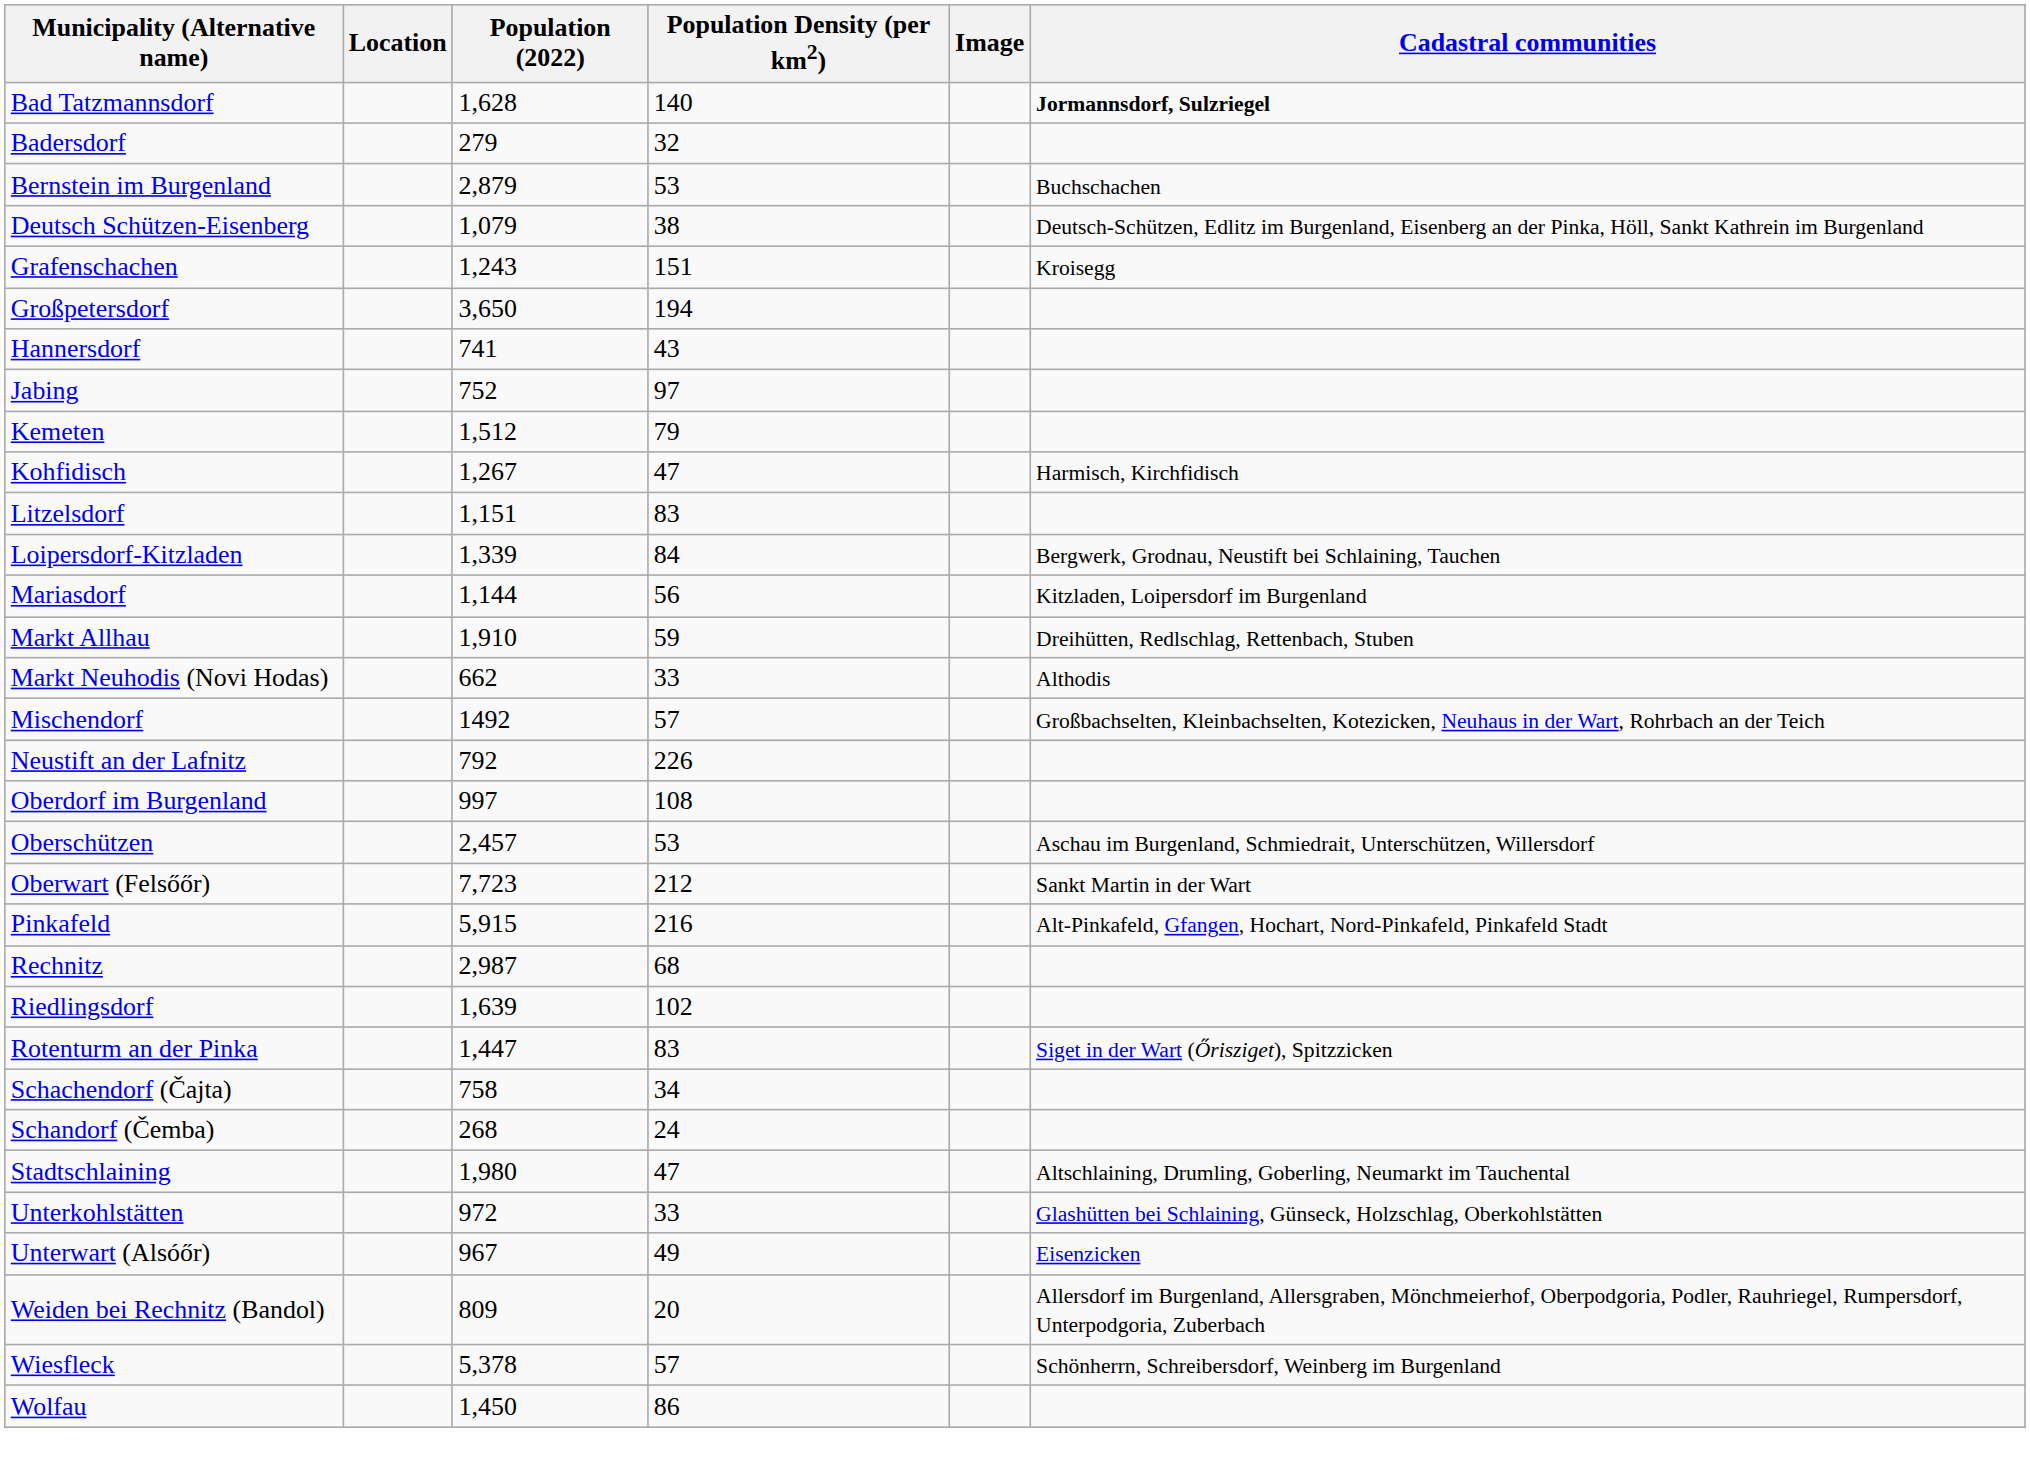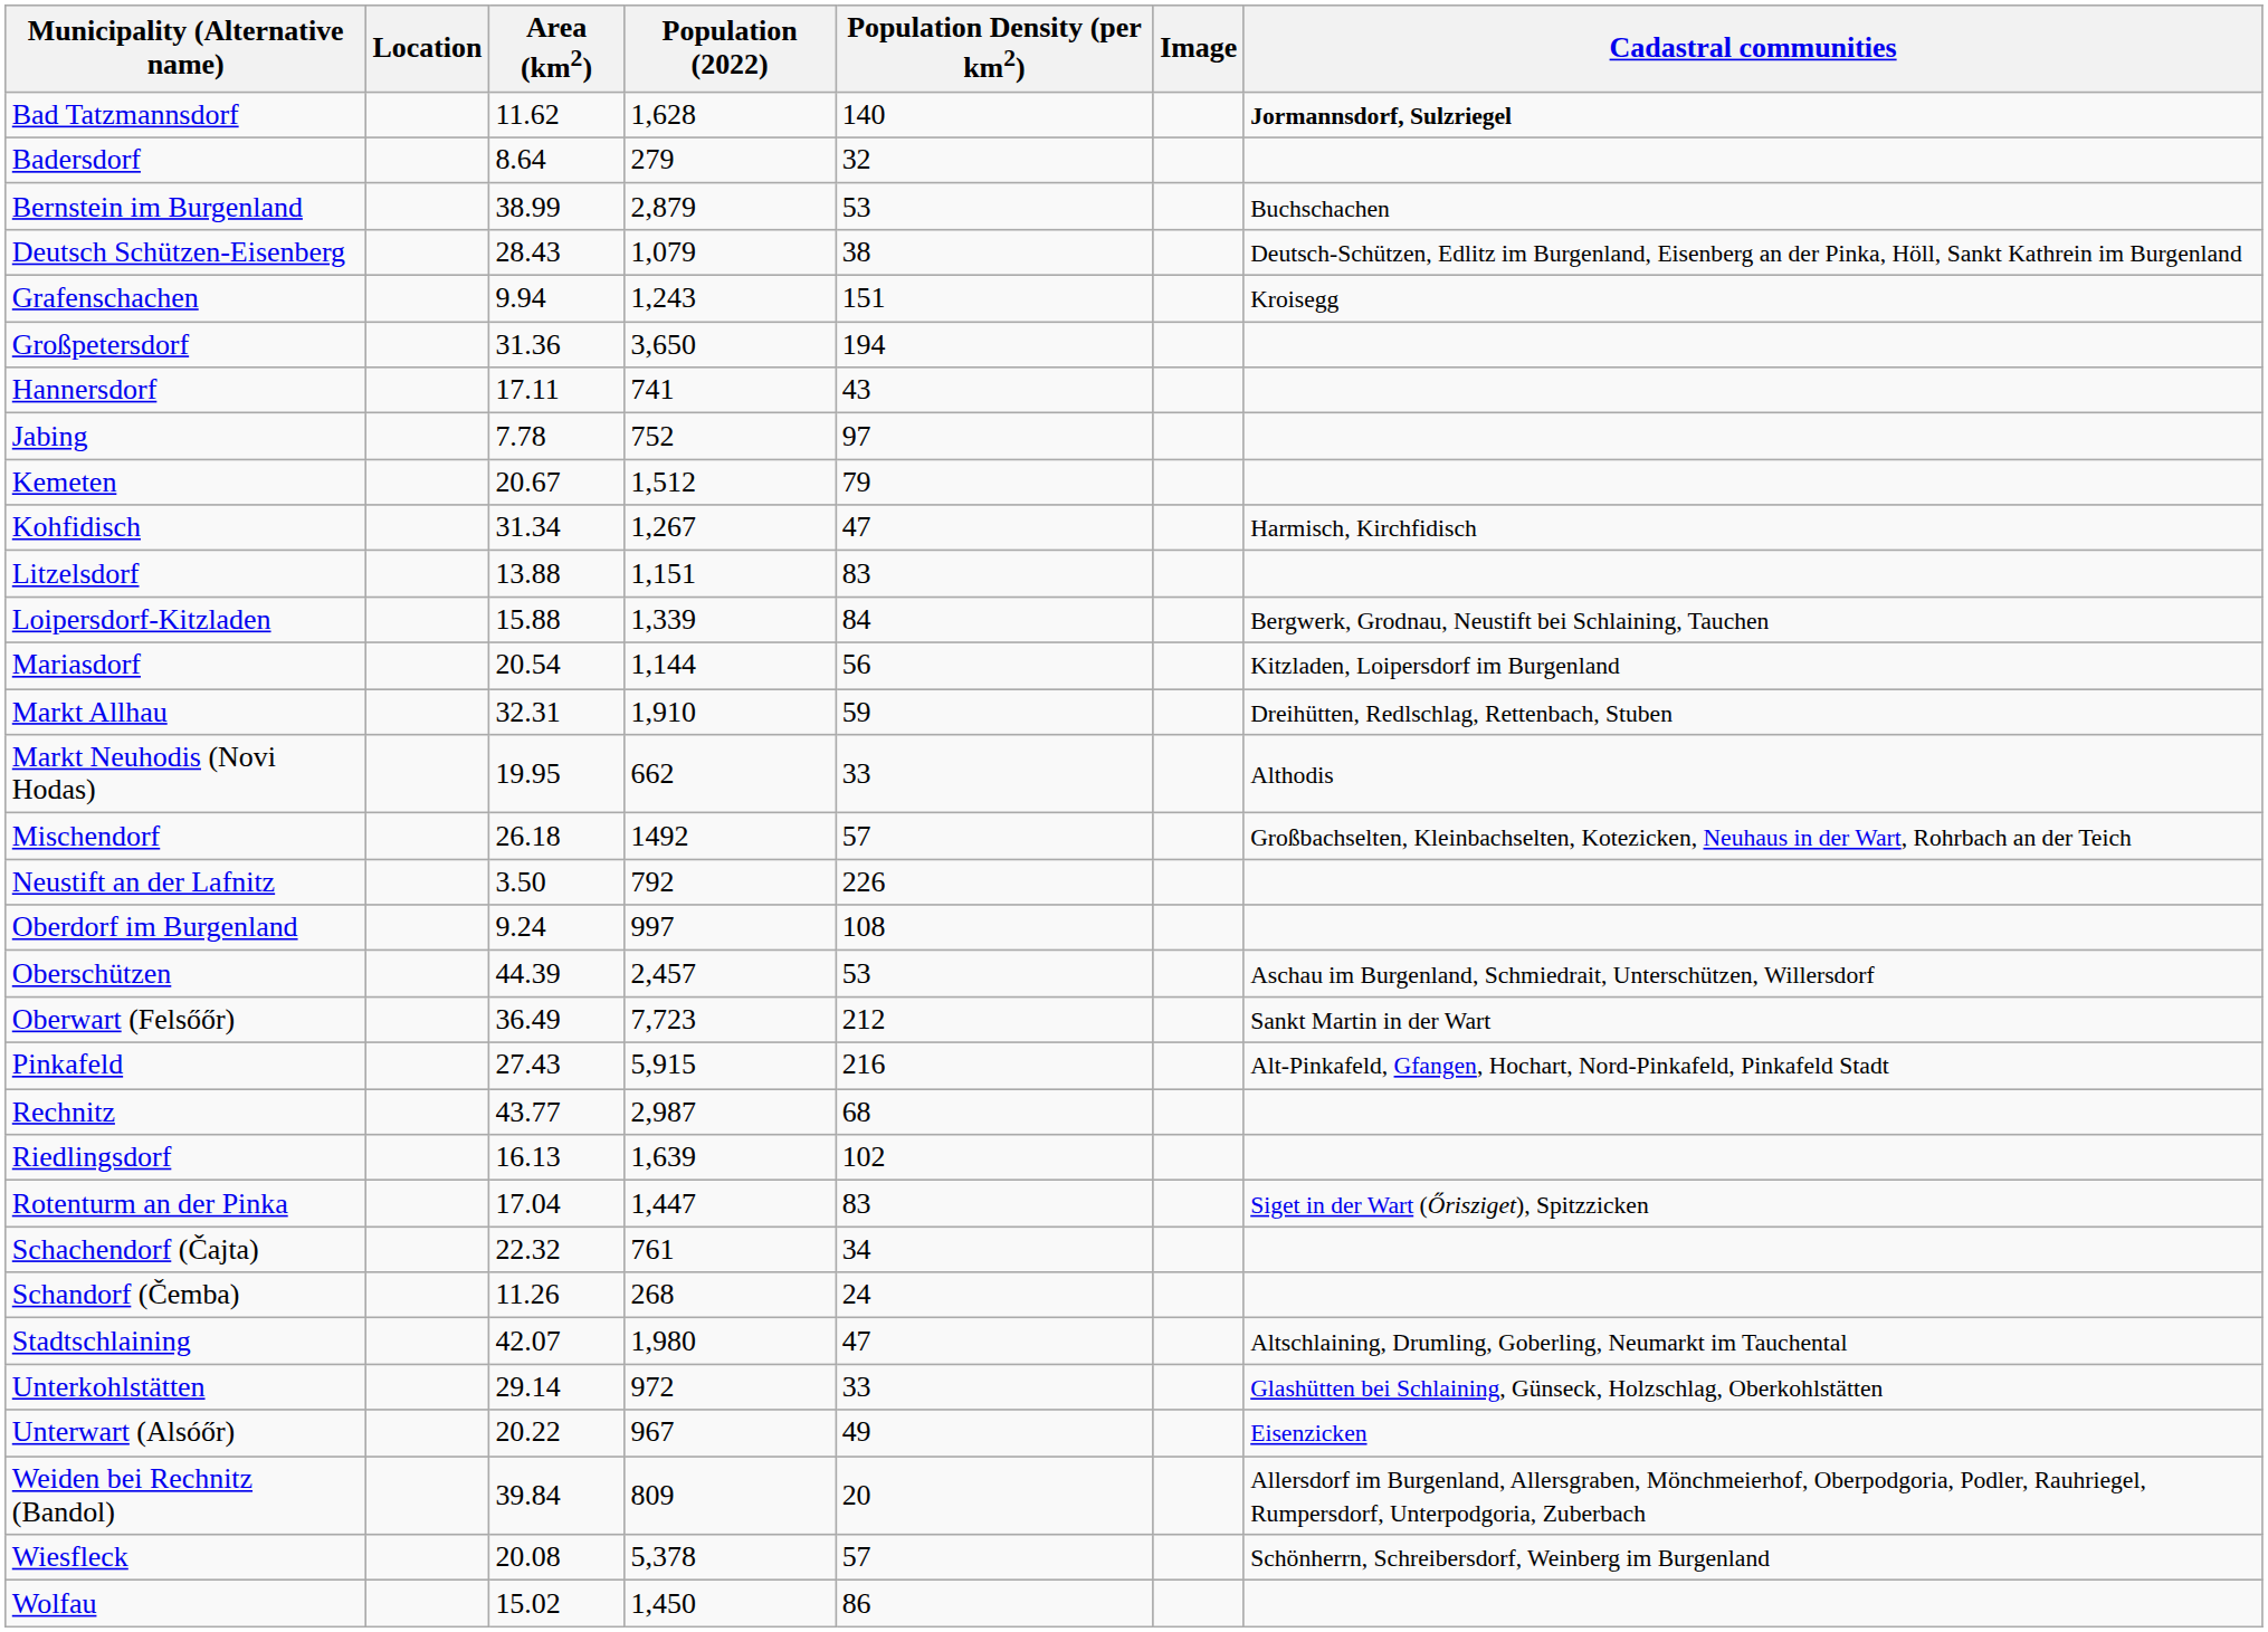+ column: Area (km2) | 11.62 | 8.64 | 38.99 | 28.43 | 9.94 | 31.36 | 17.11 | 7.78 | 20.67 | 31.34 | 13.88 | 15.88 | 20.54 | 32.31 | 19.95 | 26.18 | 3.50 | 9.24 | 44.39 | 36.49 | 27.43 | 43.77 | 16.13 | 17.04 | 22.32 | 11.26 | 42.07 | 29.14 | 20.22 | 39.84 | 20.08 | 15.02
Schachendorf (Čajta) | Population (2022): 758 -> 761
